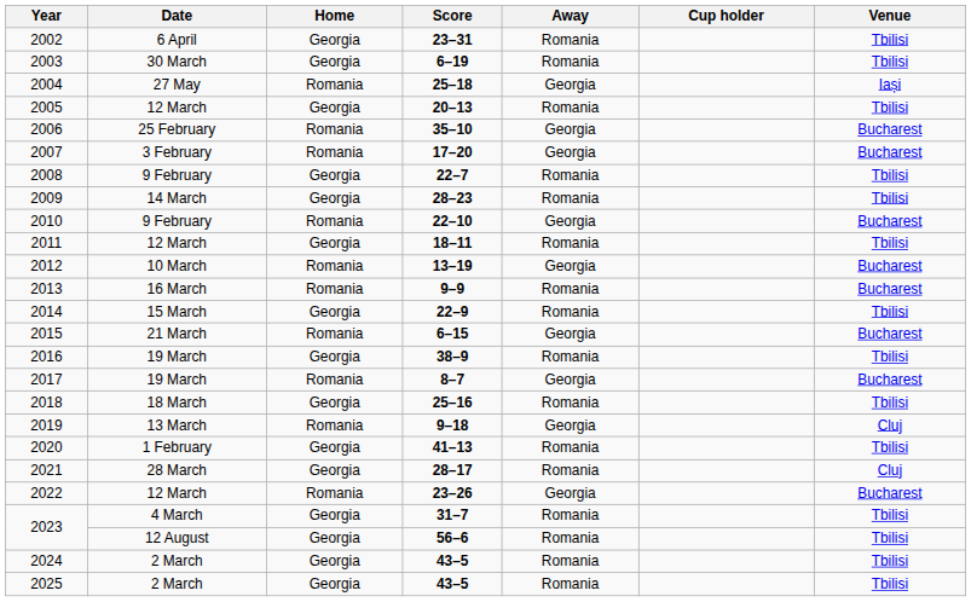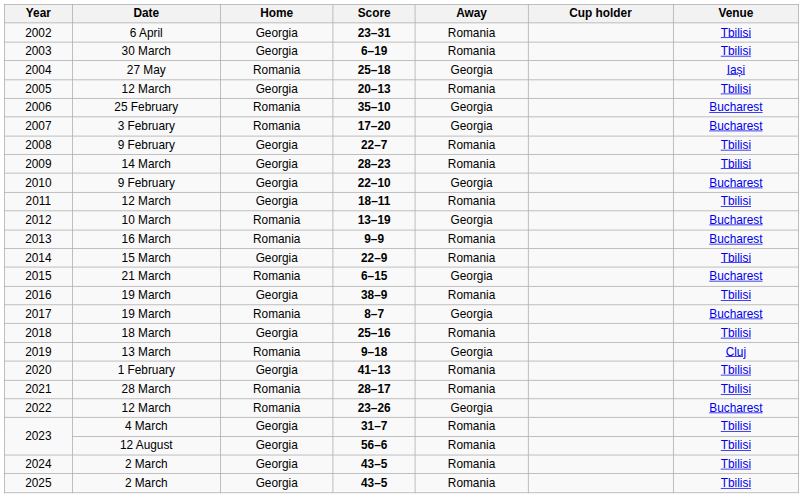2010 | Home: Romania -> Georgia
2021 | Home: Georgia -> Romania
2021 | Venue: Cluj -> Tbilisi
